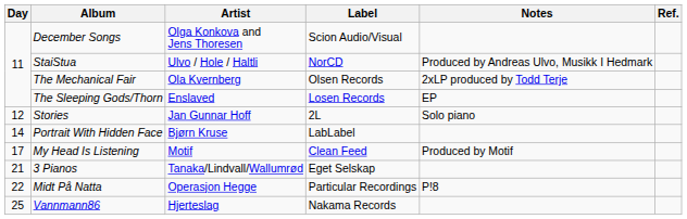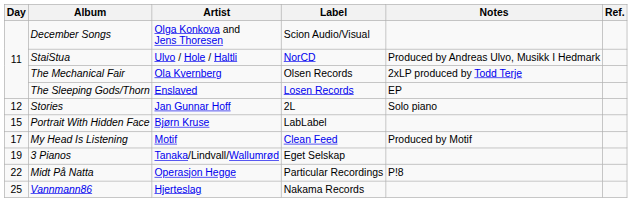Portrait With Hidden Face | Day: 14 -> 15
3 Pianos | Day: 21 -> 19
